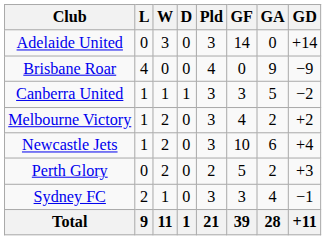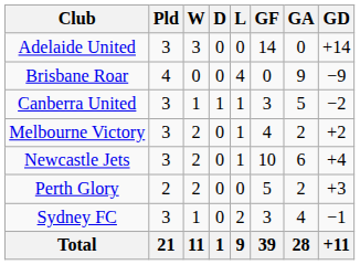columns swapped: Pld <-> L
